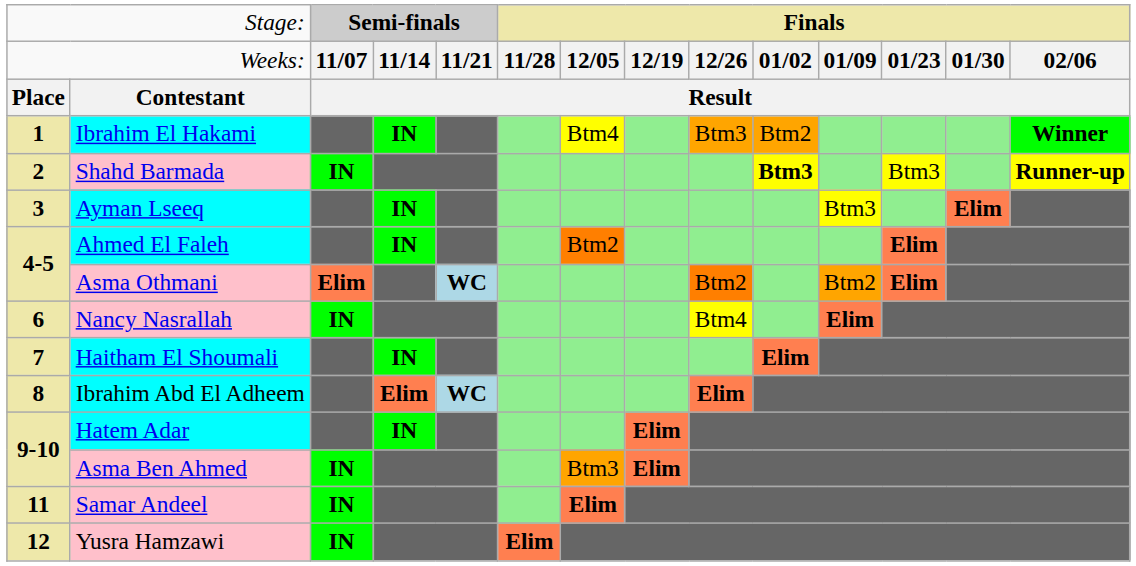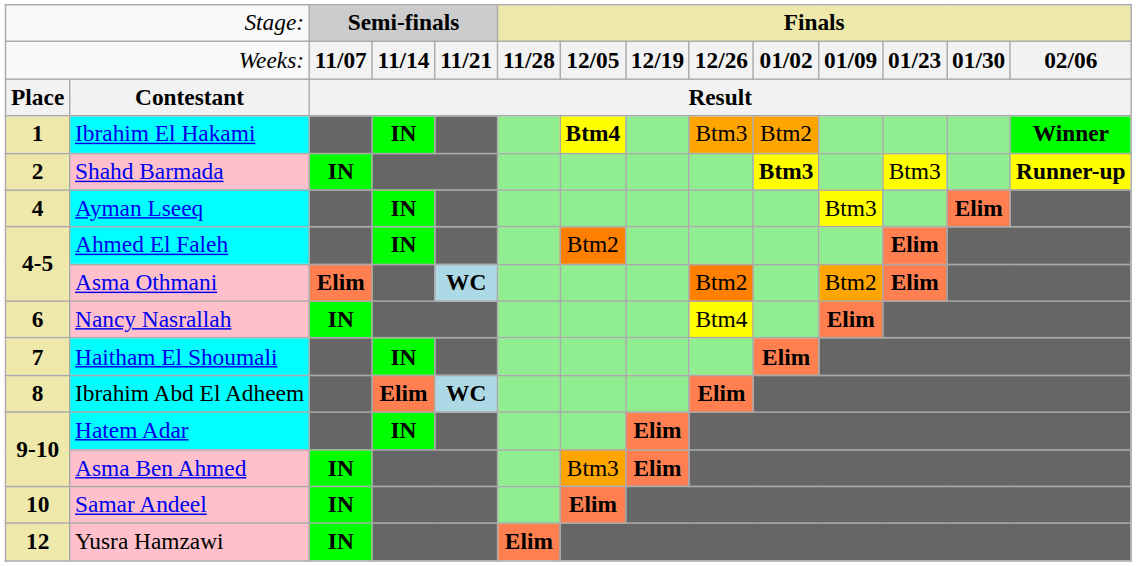Ibrahim El Hakami | column 7: normal -> bold
Ayman Lseeq | column 1: 3 -> 4
Samar Andeel | column 1: 11 -> 10
